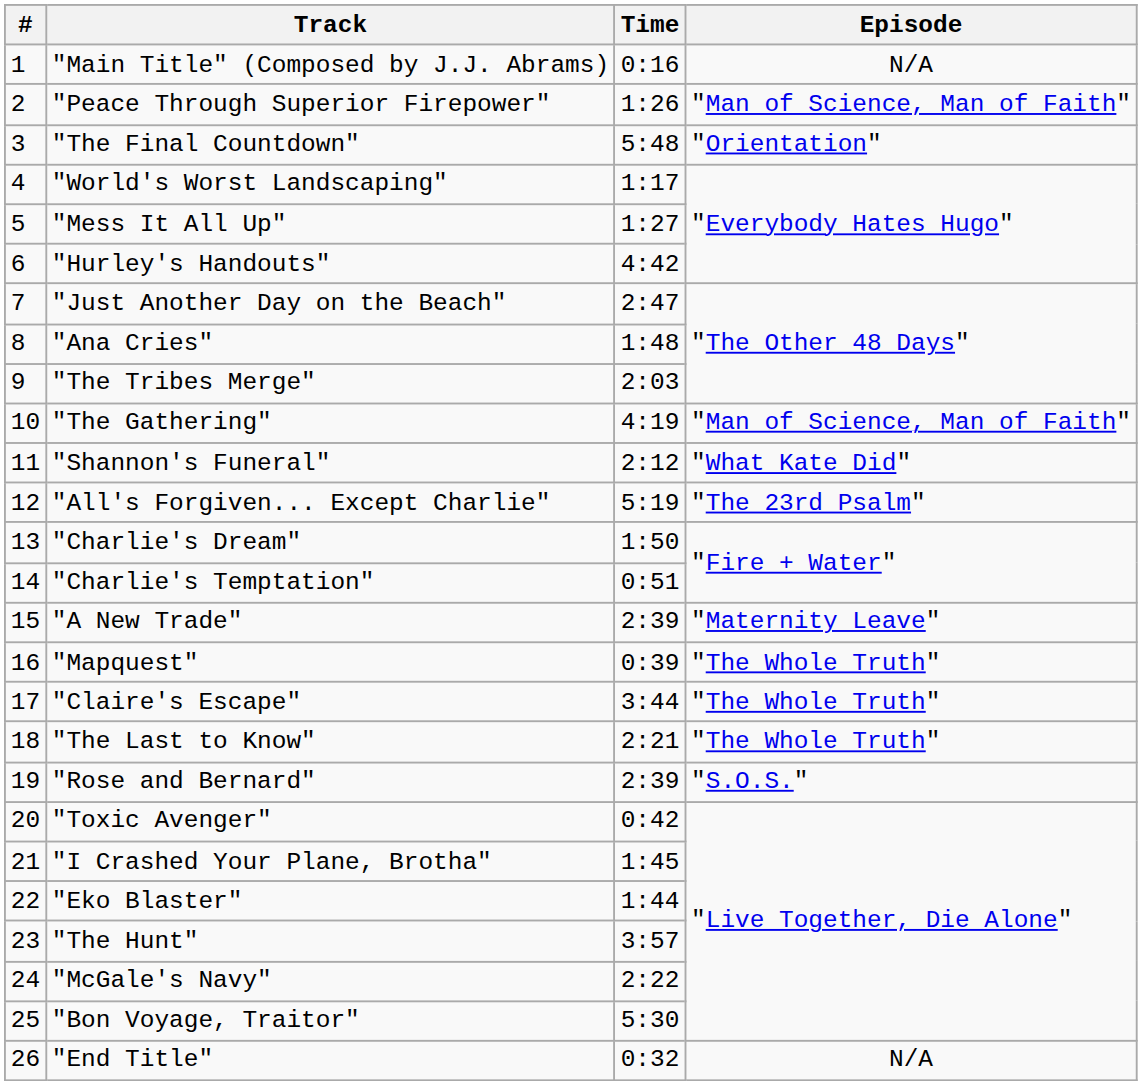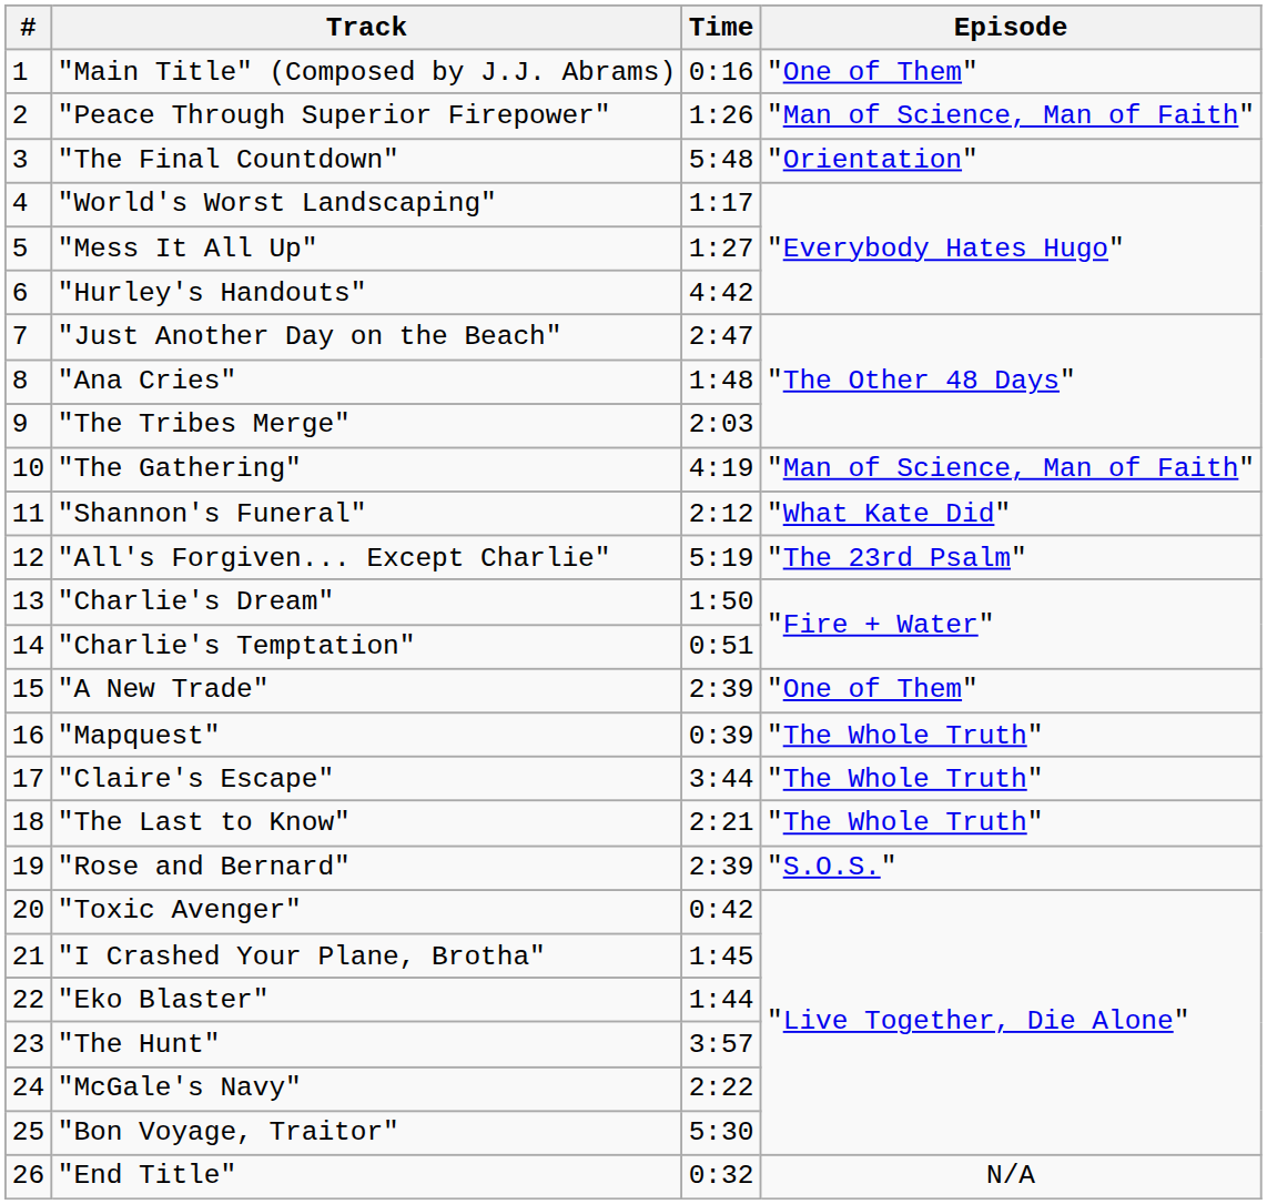"Main Title" (Composed by J.J. Abrams) | Episode: N/A -> "One of Them"
"A New Trade" | Episode: "Maternity Leave" -> "One of Them"
